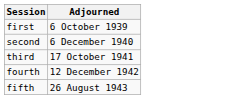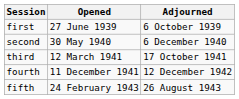+ column: Opened | 27 June 1939 | 30 May 1940 | 12 March 1941 | 11 December 1941 | 24 February 1943
